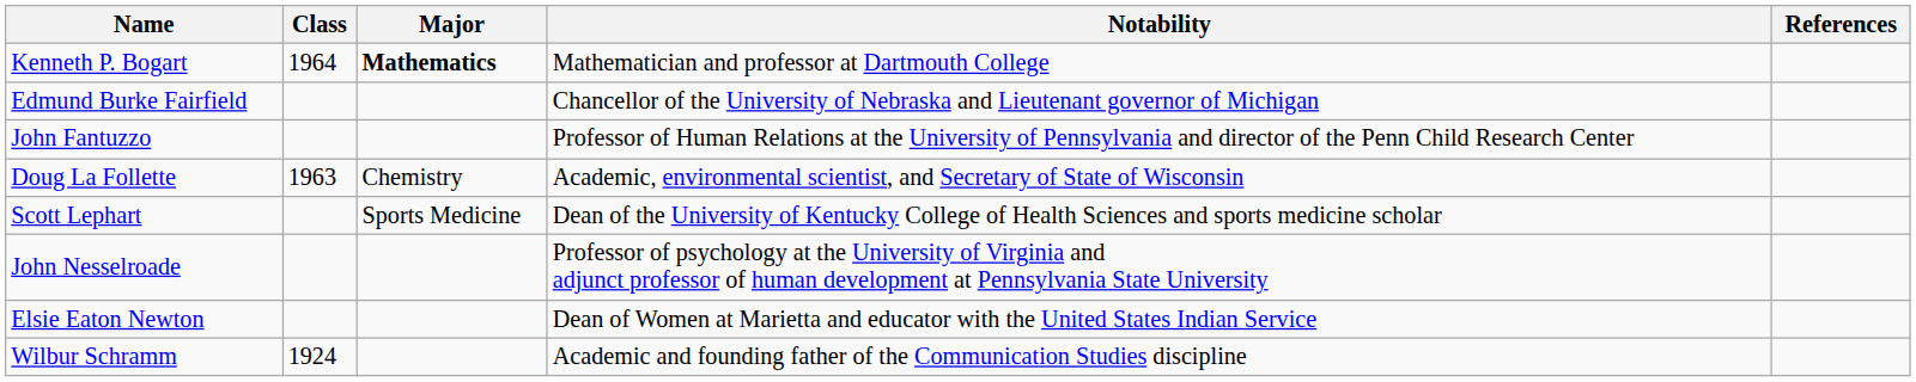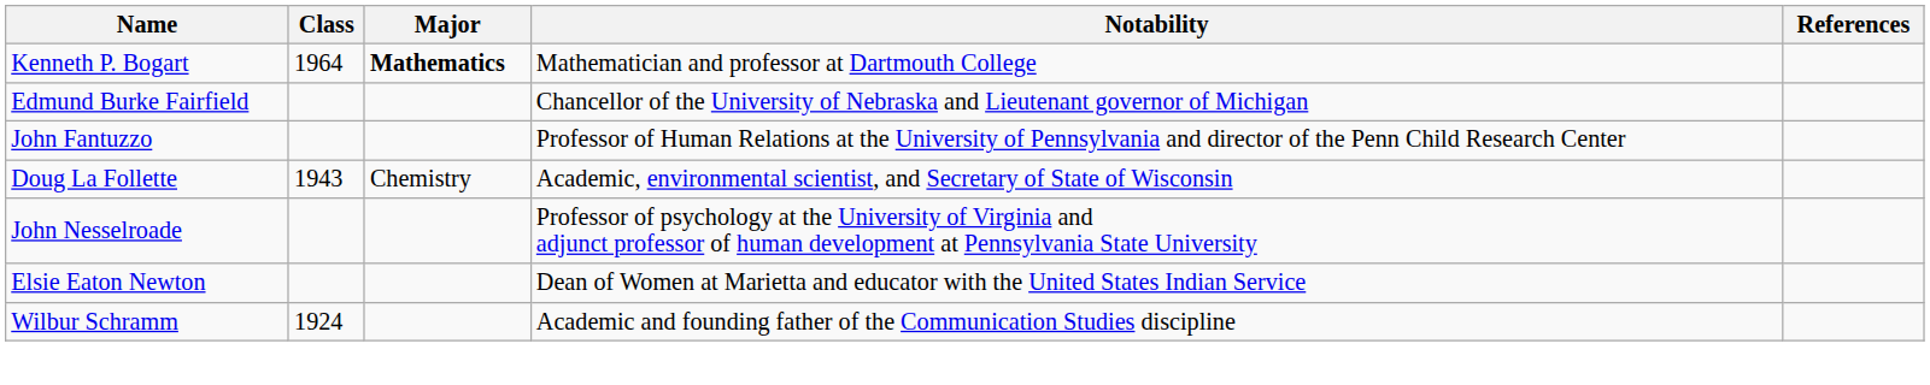Doug La Follette | Class: 1963 -> 1943
- row: Scott Lephart | Sports Medicine | Dean of the University of Kentucky College of Health Sciences and sports medicine scholar
